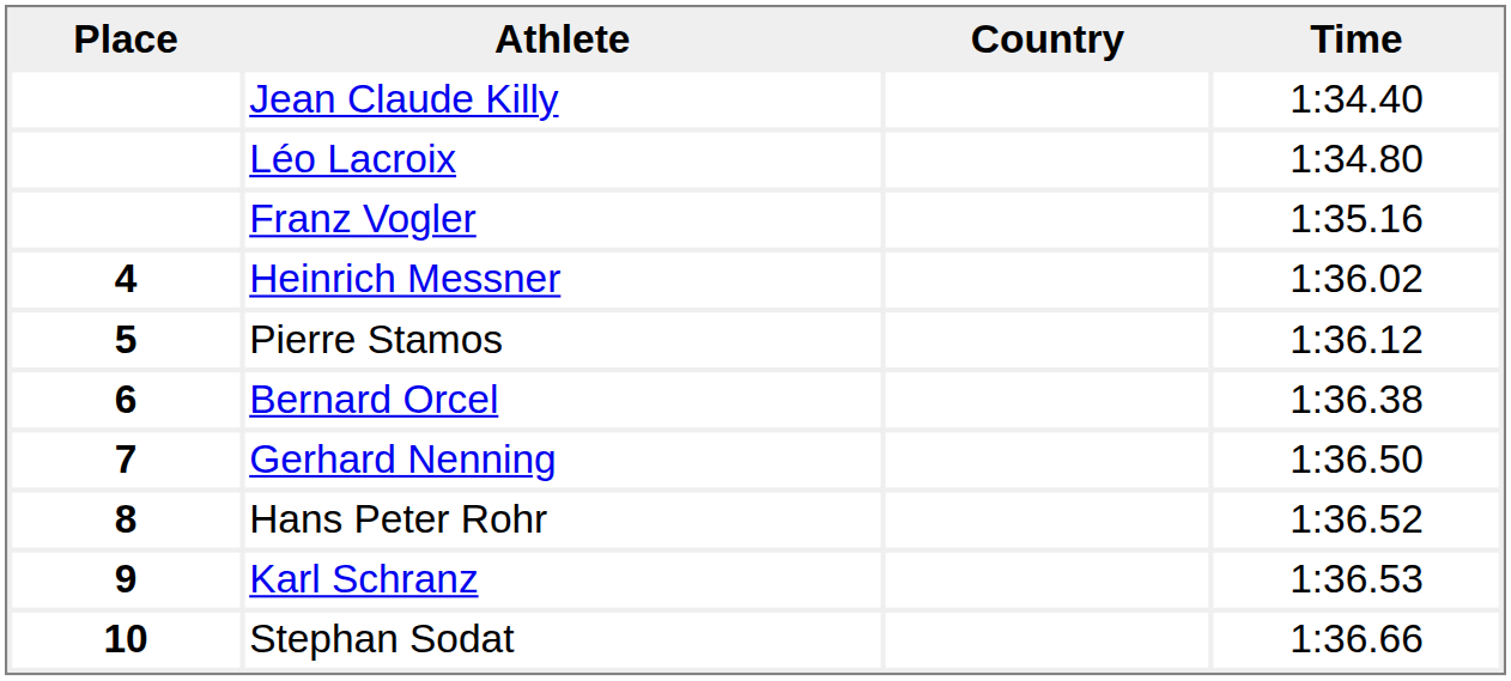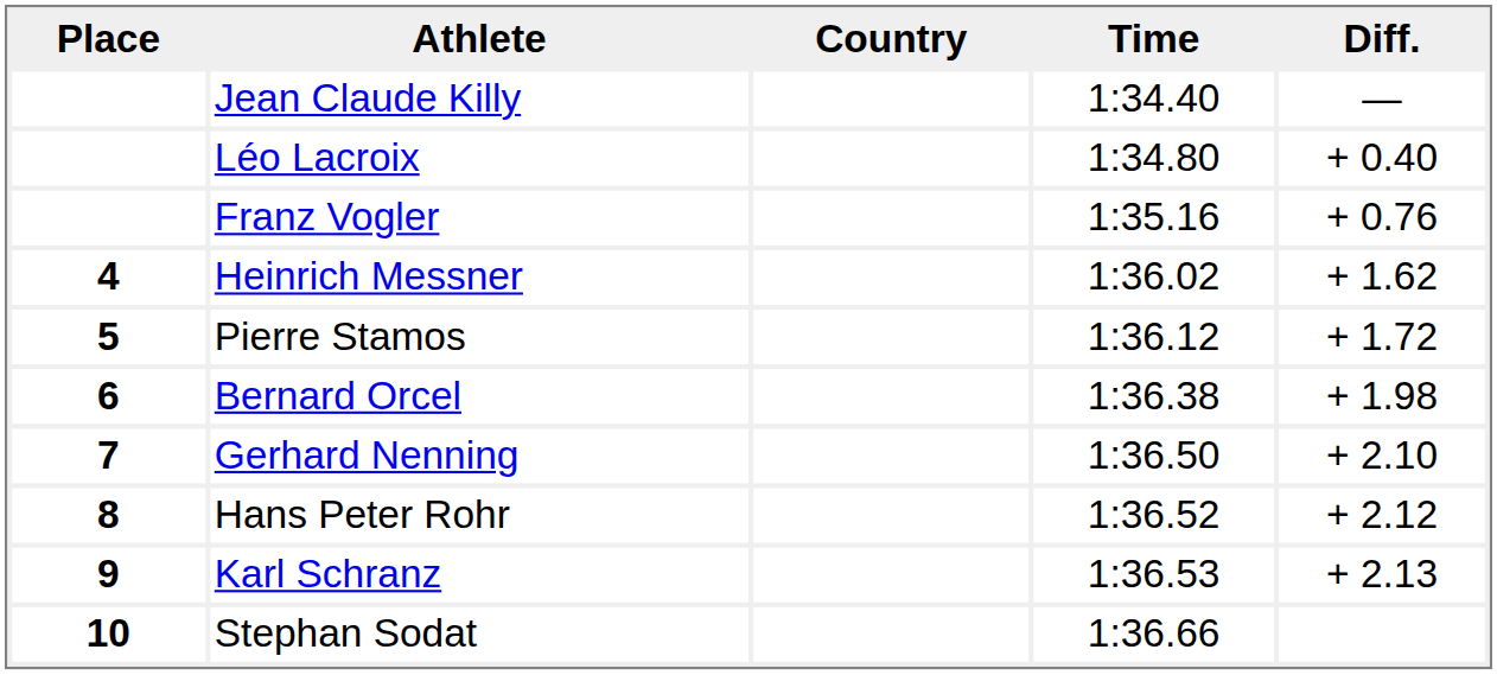+ column: Diff. | — | + 0.40 | + 0.76 | + 1.62 | + 1.72 | + 1.98 | + 2.10 | + 2.12 | + 2.13
